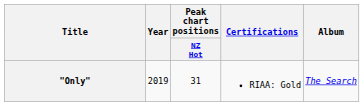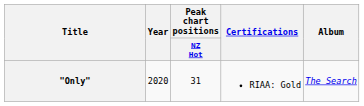"Only" | Year: 2019 -> 2020
